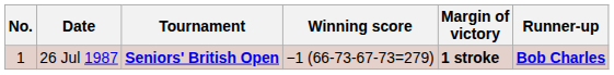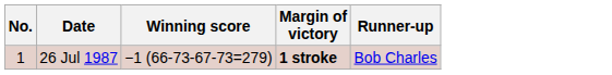- column: Tournament | Seniors' British Open
26 Jul 1987 | Runner-up: bold -> normal
